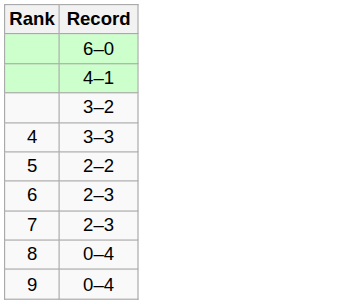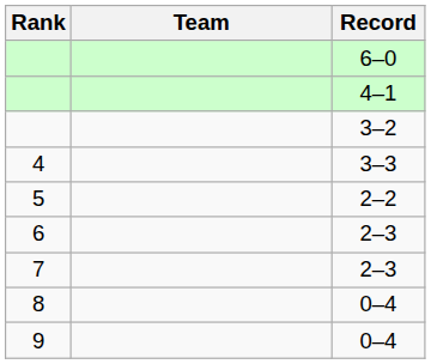+ column: Team
